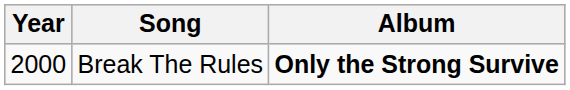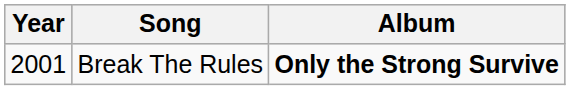Break The Rules | Year: 2000 -> 2001
